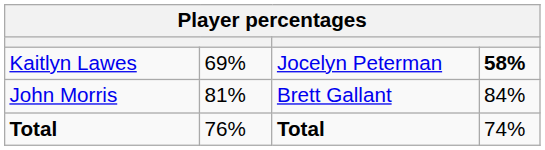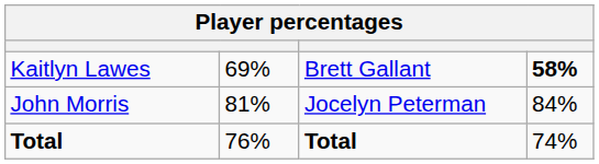Kaitlyn Lawes | column 3: Jocelyn Peterman -> Brett Gallant
John Morris | column 3: Brett Gallant -> Jocelyn Peterman
